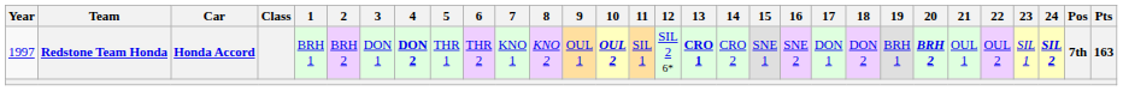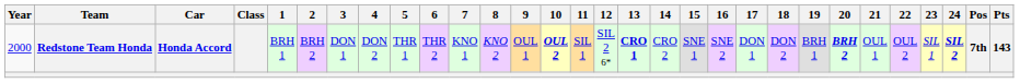Redstone Team Honda | Year: 1997 -> 2000
Redstone Team Honda | 4: bold -> normal
Redstone Team Honda | Pts: 163 -> 143
